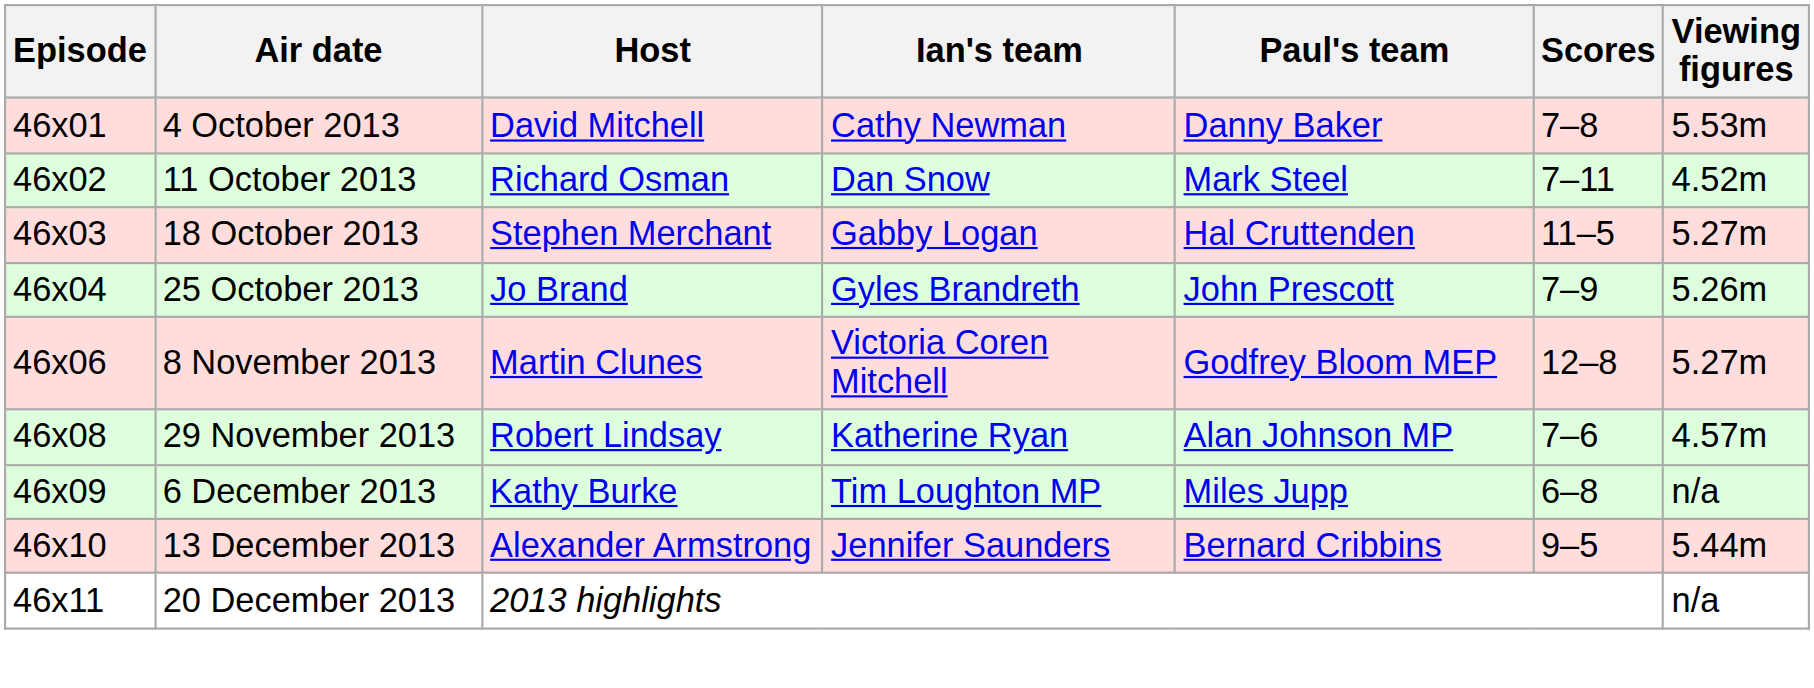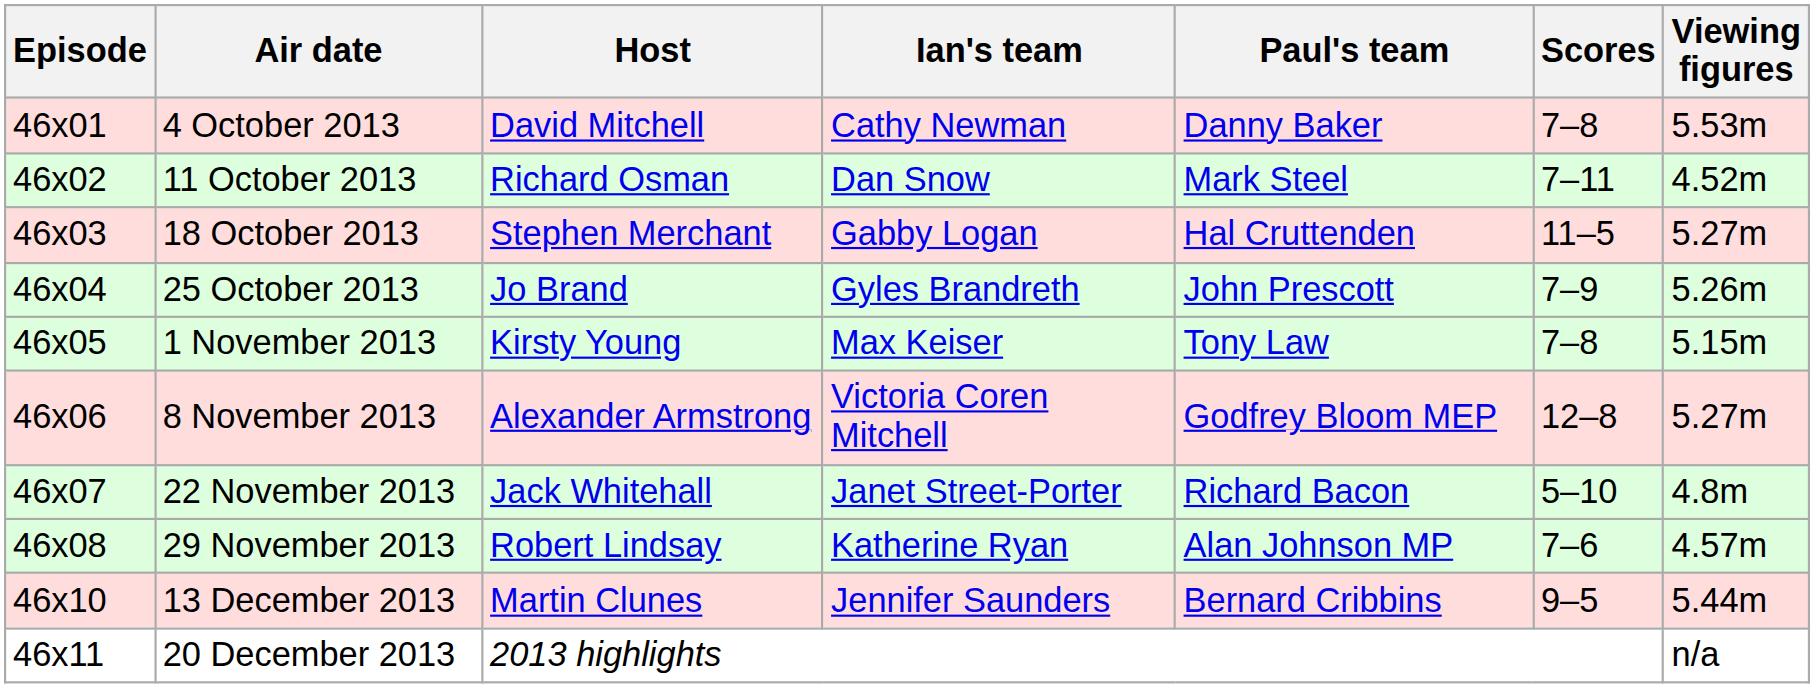+ row: 46x05 | 1 November 2013 | Kirsty Young | Max Keiser | Tony Law | 7–8 | 5.15m
8 November 2013 | Host: Martin Clunes -> Alexander Armstrong
+ row: 46x07 | 22 November 2013 | Jack Whitehall | Janet Street-Porter | Richard Bacon | 5–10 | 4.8m
- row: 46x09 | 6 December 2013 | Kathy Burke | Tim Loughton MP | Miles Jupp | 6–8 | n/a
13 December 2013 | Host: Alexander Armstrong -> Martin Clunes
